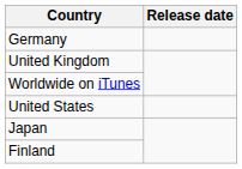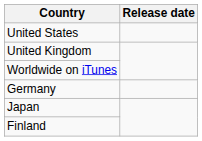rows swapped: Germany <-> United States
